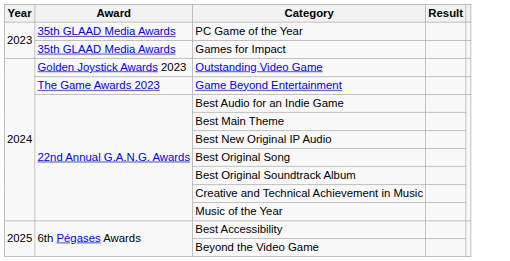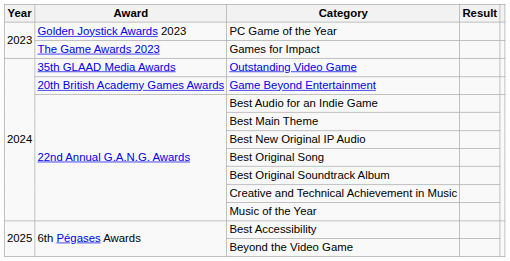PC Game of the Year | Award: 35th GLAAD Media Awards -> Golden Joystick Awards 2023
Games for Impact | Award: 35th GLAAD Media Awards -> The Game Awards 2023
Outstanding Video Game | Award: Golden Joystick Awards 2023 -> 35th GLAAD Media Awards
Game Beyond Entertainment | Award: The Game Awards 2023 -> 20th British Academy Games Awards
